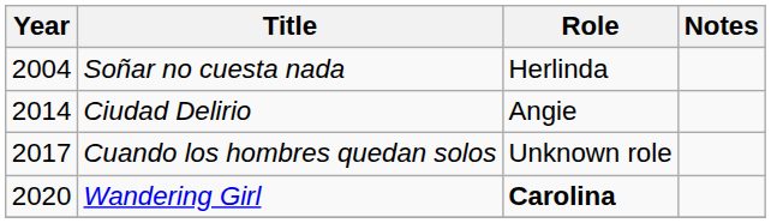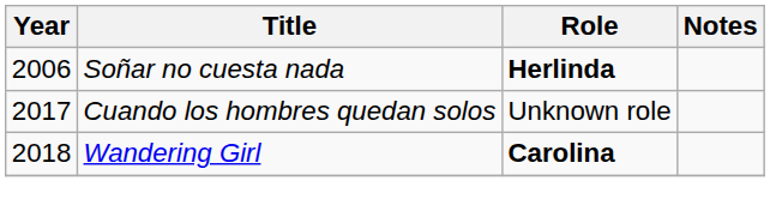Soñar no cuesta nada | Year: 2004 -> 2006
Soñar no cuesta nada | Role: normal -> bold
- row: 2014 | Ciudad Delirio | Angie
Wandering Girl | Year: 2020 -> 2018
